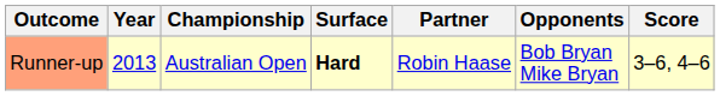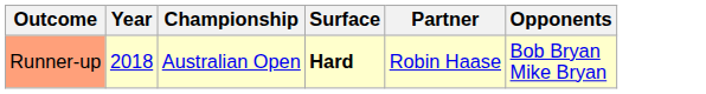- column: Score | 3–6, 4–6
Runner-up | Year: 2013 -> 2018
